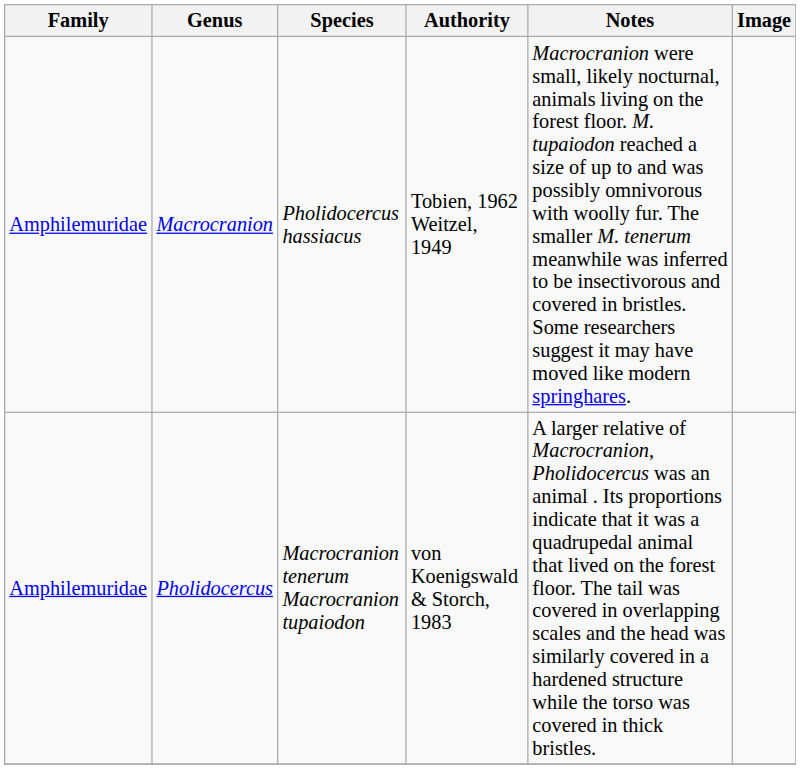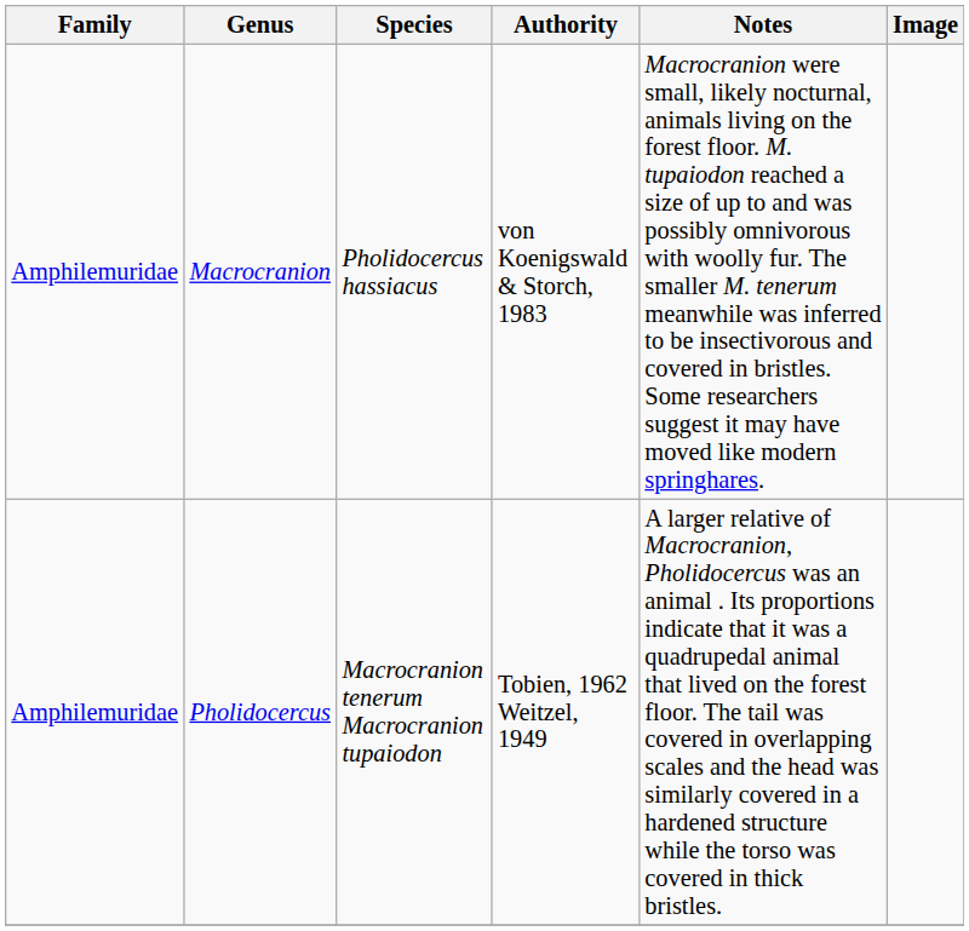Macrocranion | Authority: Tobien, 1962 Weitzel, 1949 -> von Koenigswald & Storch, 1983
Pholidocercus | Authority: von Koenigswald & Storch, 1983 -> Tobien, 1962 Weitzel, 1949
